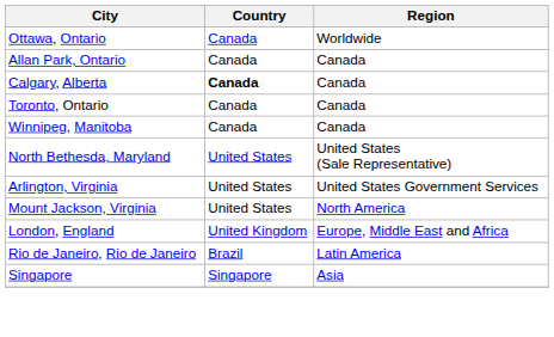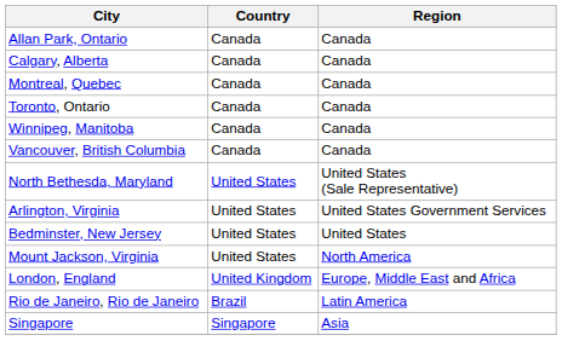- row: Ottawa, Ontario | Canada | Worldwide
Calgary, Alberta | Country: bold -> normal
+ row: Montreal, Quebec | Canada | Canada
+ row: Vancouver, British Columbia | Canada | Canada
+ row: Bedminster, New Jersey | United States | United States
